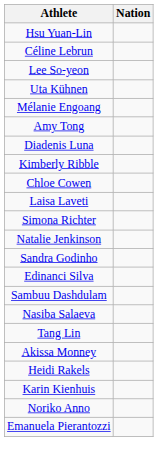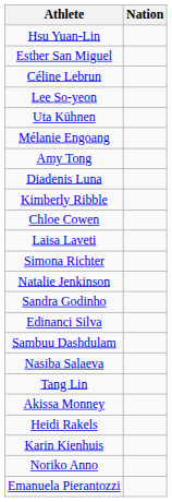+ row: Esther San Miguel
